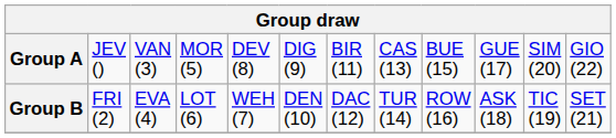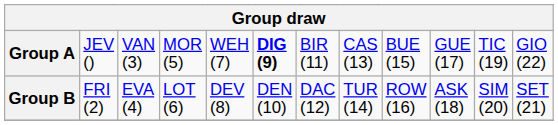Group A | column 5: DEV (8) -> WEH (7)
Group A | column 6: normal -> bold
Group A | column 11: SIM (20) -> TIC (19)
Group B | column 5: WEH (7) -> DEV (8)
Group B | column 11: TIC (19) -> SIM (20)
